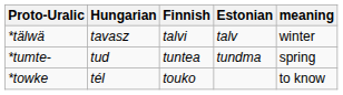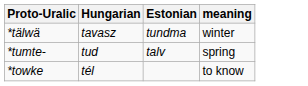- column: Finnish | talvi | tuntea | touko
*tälwä | Estonian: talv -> tundma
*tumte- | Estonian: tundma -> talv
